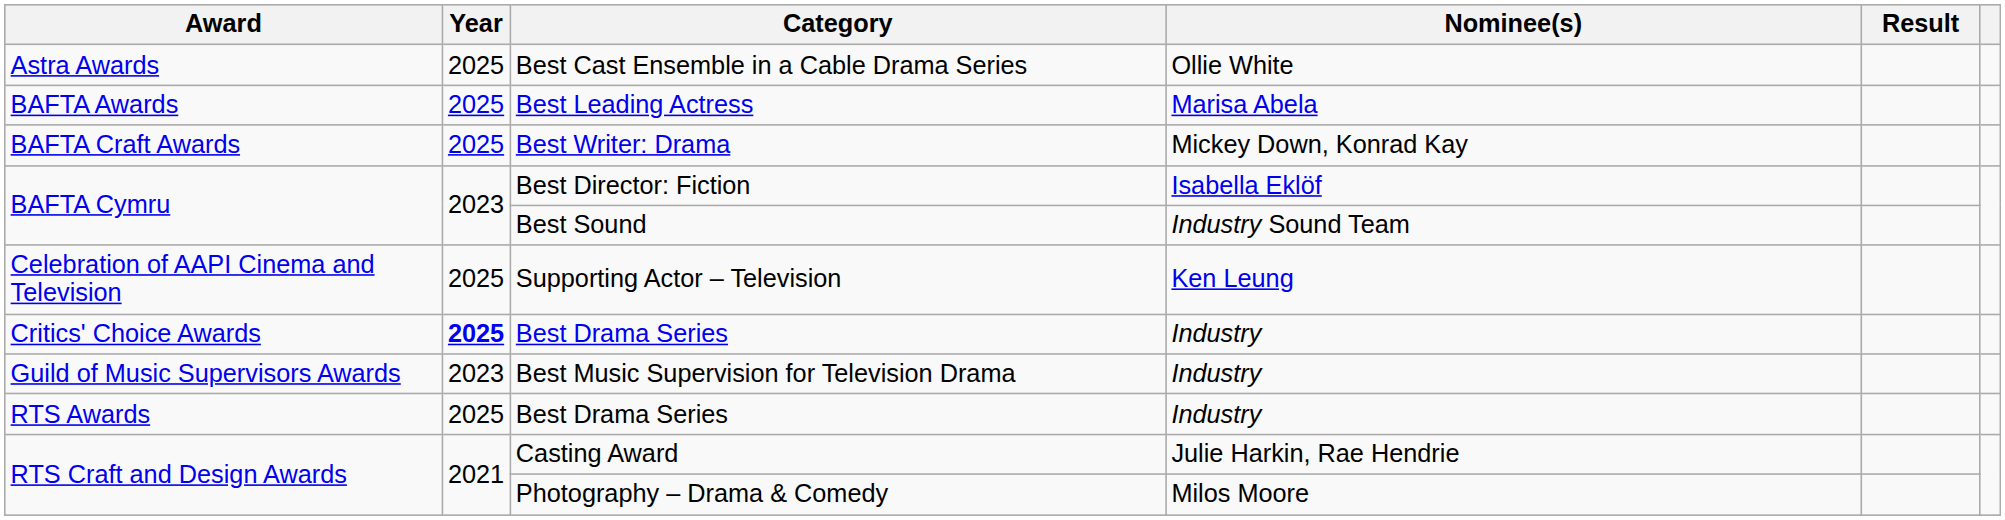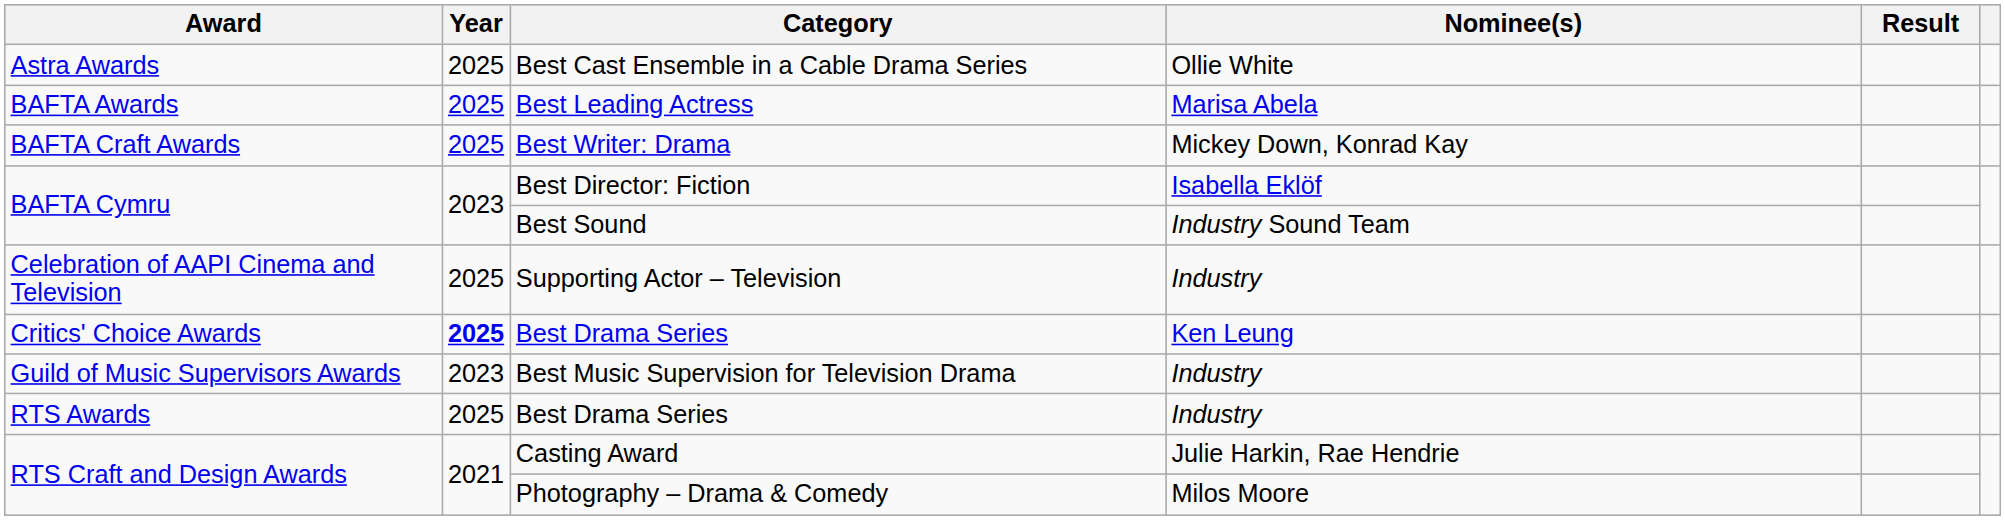Supporting Actor – Television | Nominee(s): Ken Leung -> Industry
Critics' Choice Awards / Best Drama Series | Nominee(s): Industry -> Ken Leung
